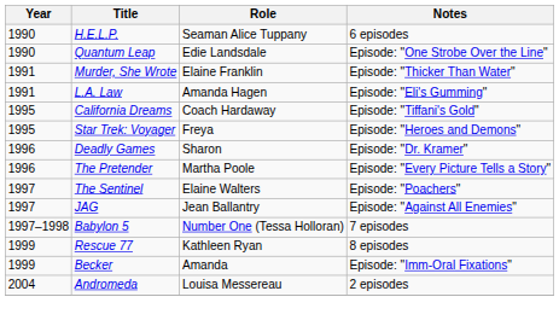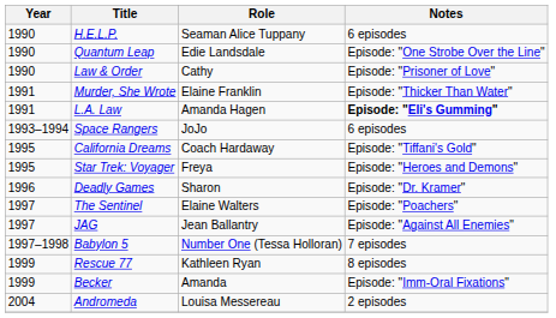+ row: 1990 | Law & Order | Cathy | Episode: "Prisoner of Love"
L.A. Law | Notes: normal -> bold
+ row: 1993–1994 | Space Rangers | JoJo | 6 episodes
- row: 1996 | The Pretender | Martha Poole | Episode: "Every Picture Tells a Story"
